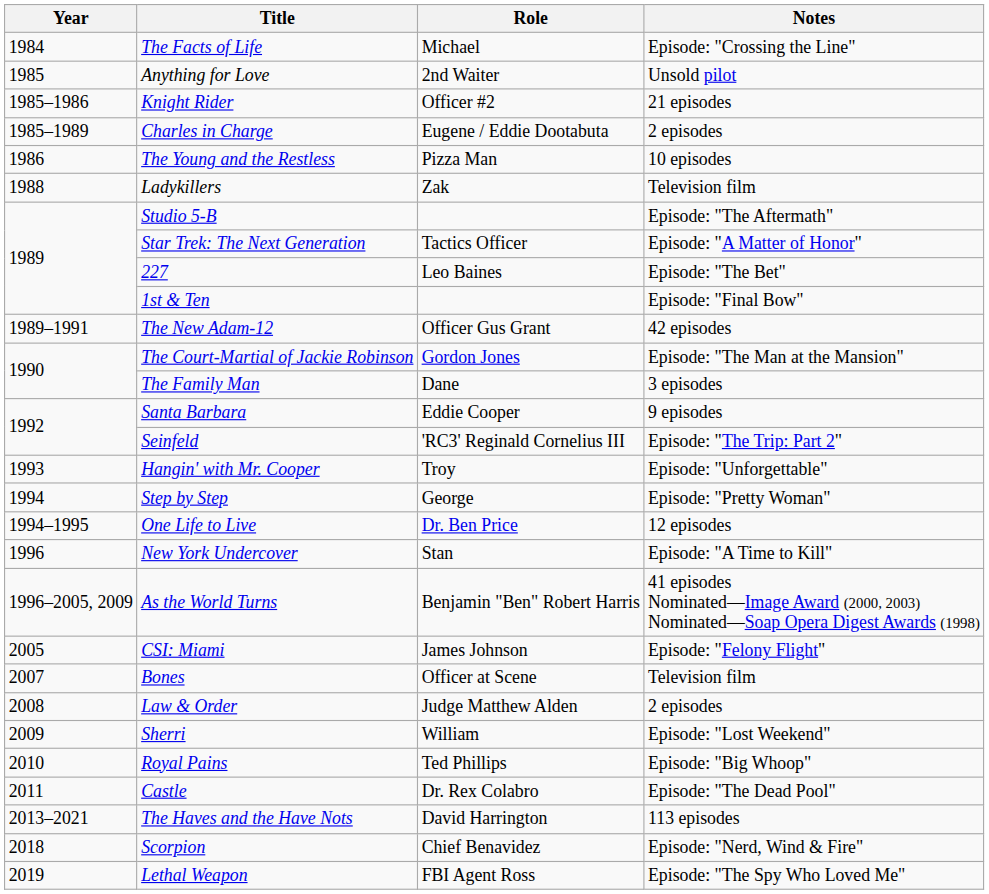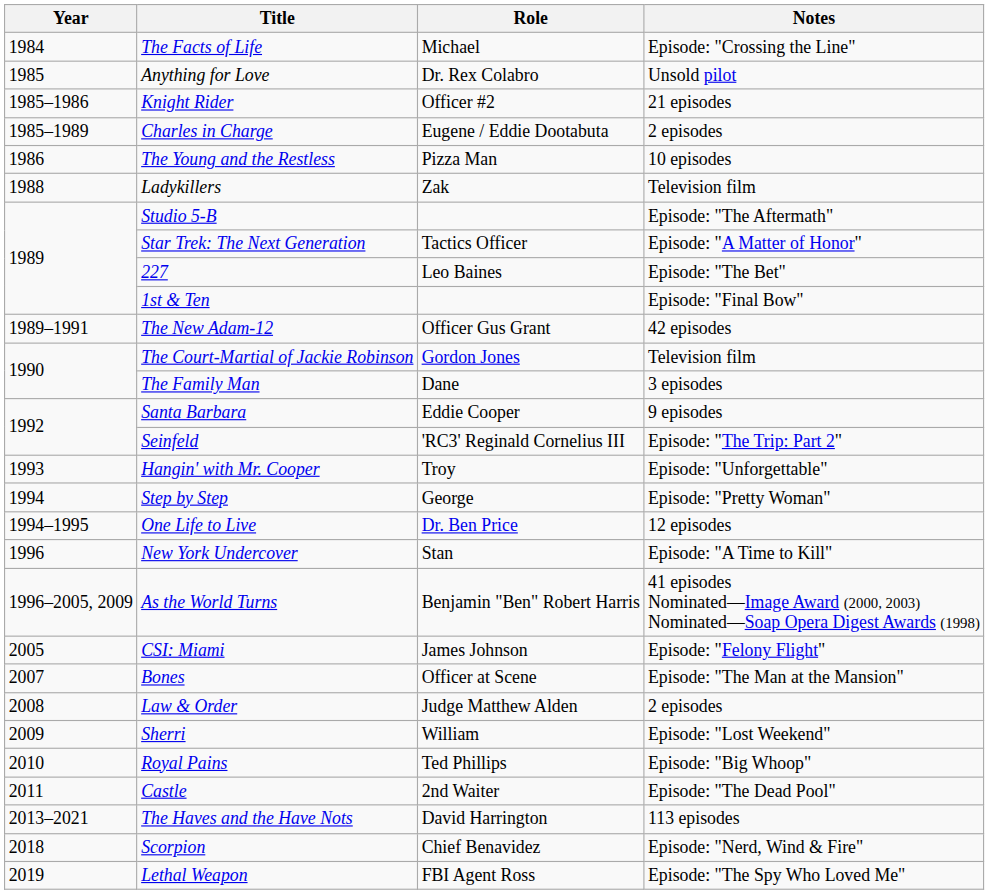Anything for Love | Role: 2nd Waiter -> Dr. Rex Colabro
The Court-Martial of Jackie Robinson | Notes: Episode: "The Man at the Mansion" -> Television film
Bones | Notes: Television film -> Episode: "The Man at the Mansion"
Castle | Role: Dr. Rex Colabro -> 2nd Waiter
